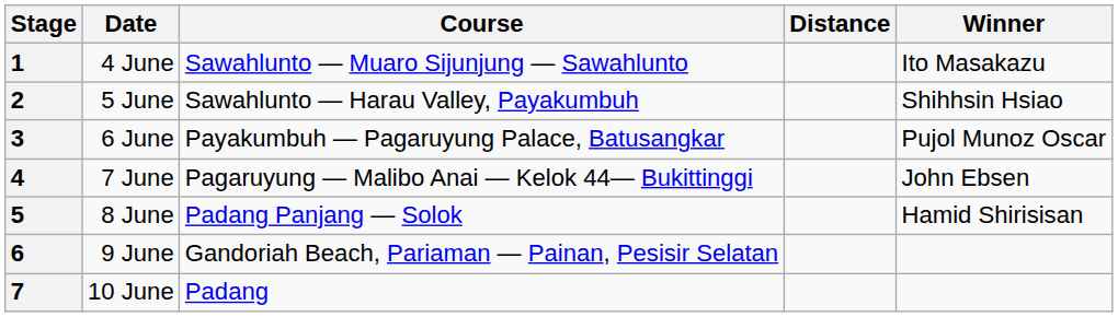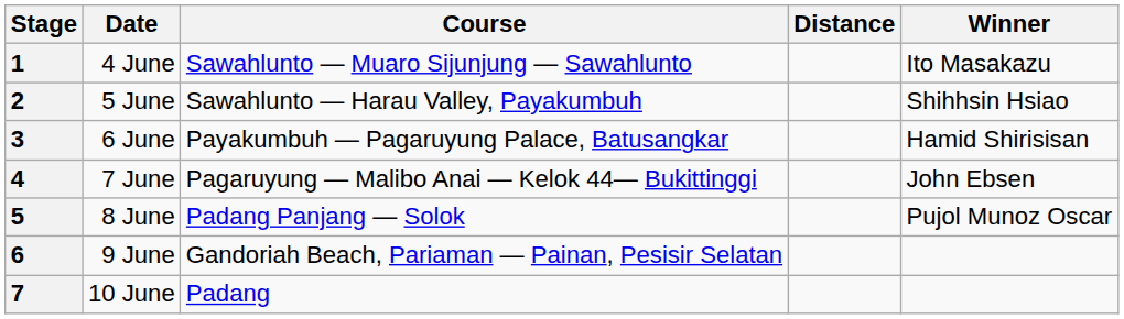3 | Winner: Pujol Munoz Oscar -> Hamid Shirisisan
5 | Winner: Hamid Shirisisan -> Pujol Munoz Oscar
